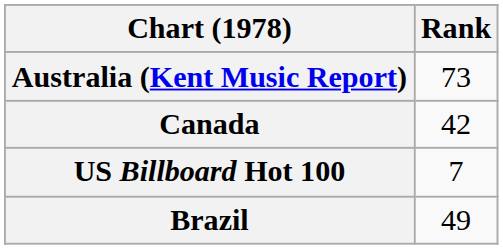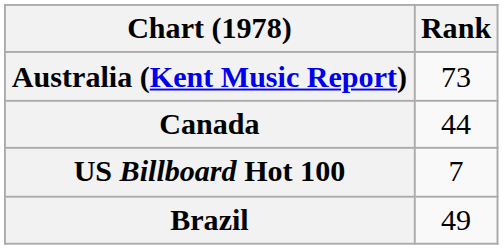Canada | Rank: 42 -> 44
